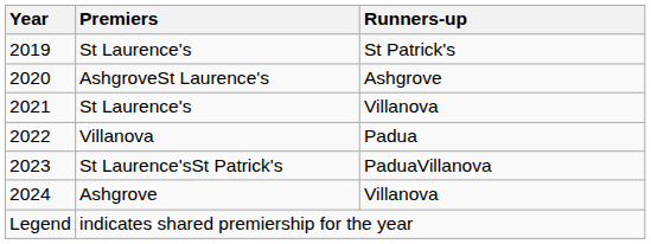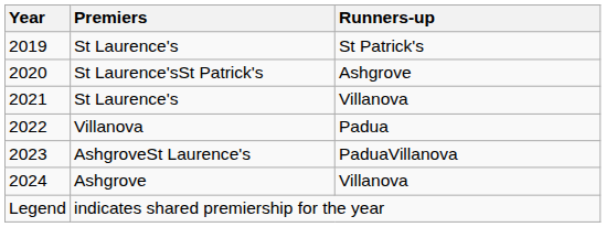2020 | Premiers: AshgroveSt Laurence's -> St Laurence'sSt Patrick's
2023 | Premiers: St Laurence'sSt Patrick's -> AshgroveSt Laurence's
